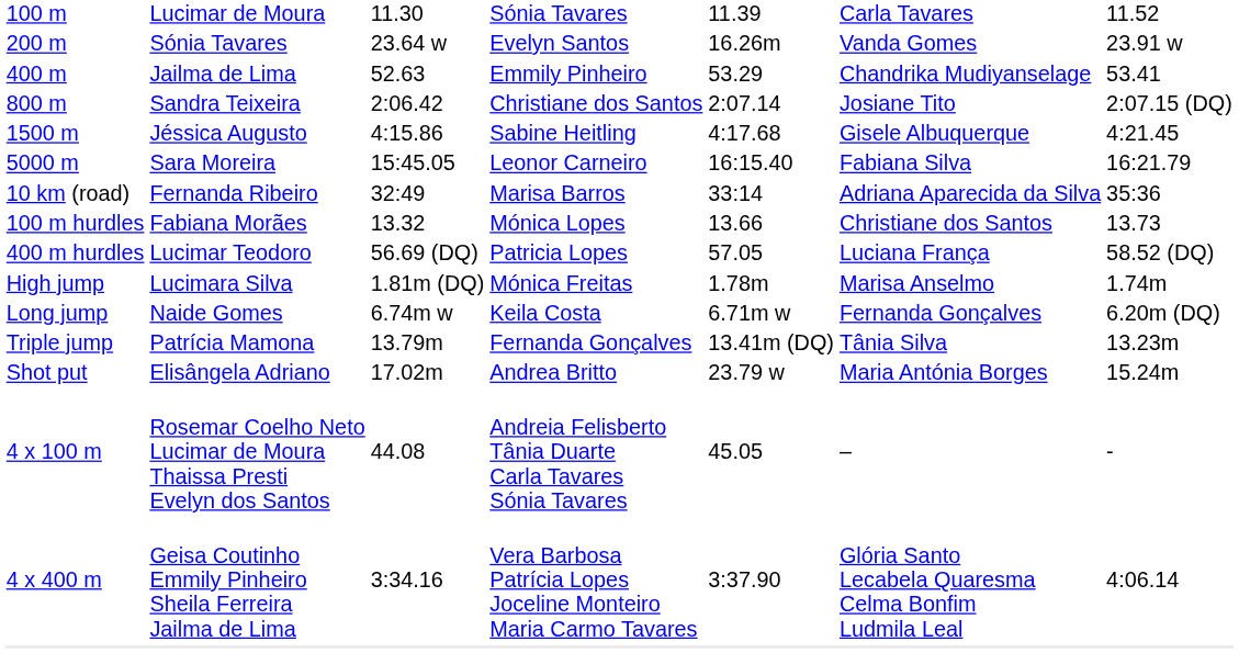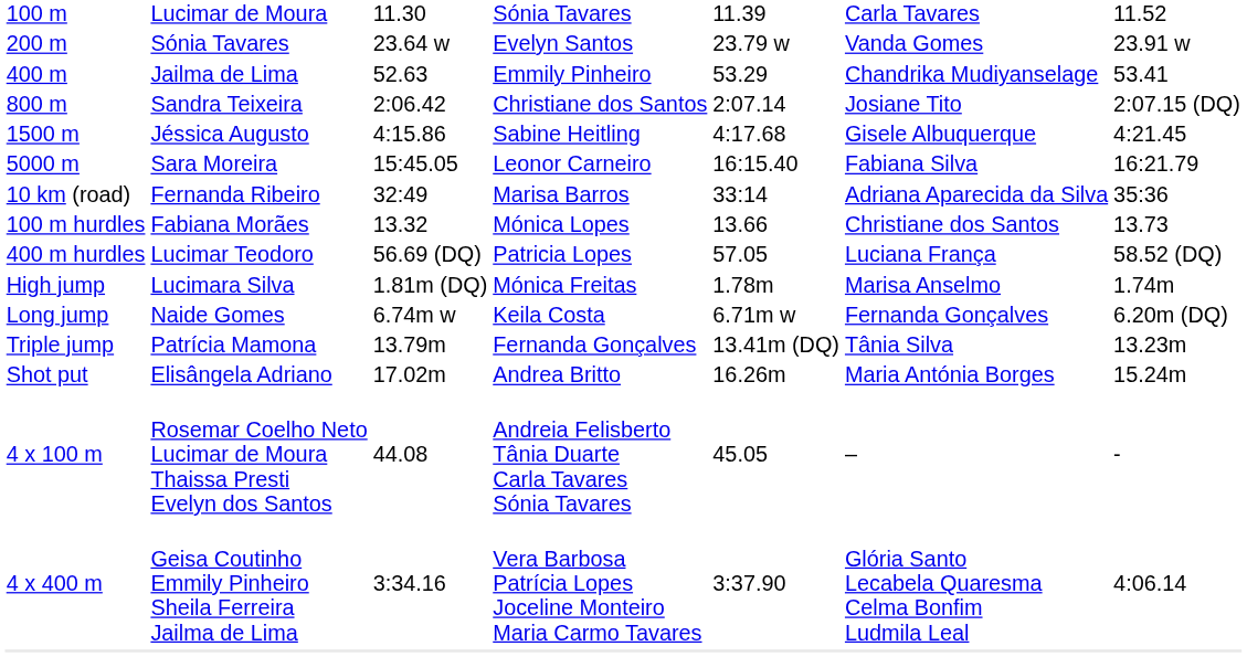200 m | column 5: 16.26m -> 23.79 w
Shot put | column 5: 23.79 w -> 16.26m
